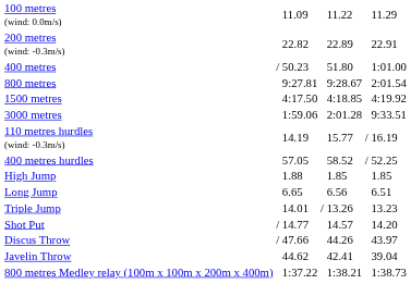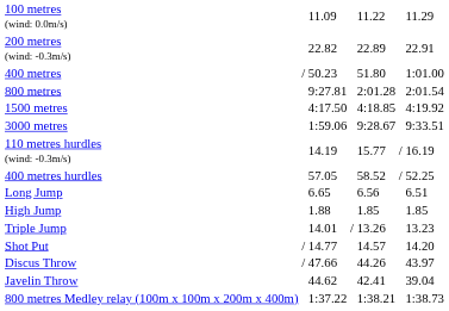800 metres | column 5: 9:28.67 -> 2:01.28
3000 metres | column 5: 2:01.28 -> 9:28.67
rows swapped: High Jump <-> Long Jump
